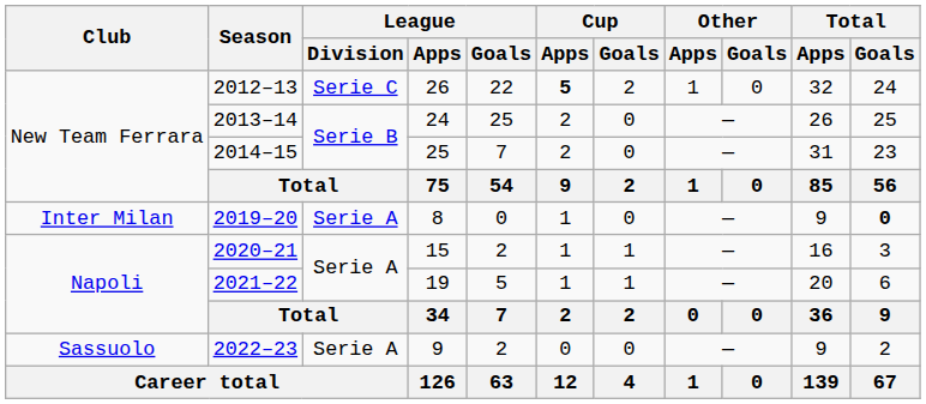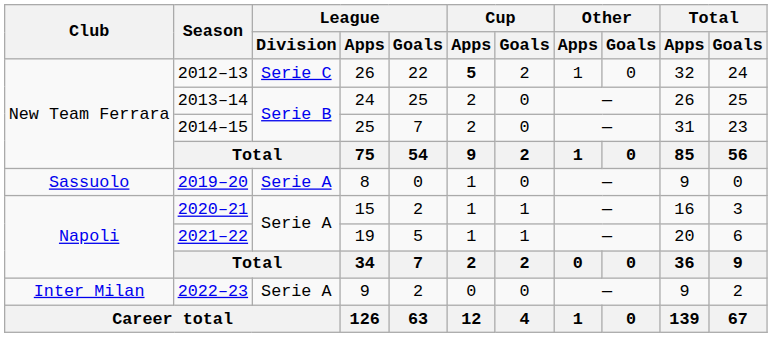2019–20 | Club: Inter Milan -> Sassuolo
2019–20 | Total / Goals: bold -> normal
2022–23 | Club: Sassuolo -> Inter Milan
